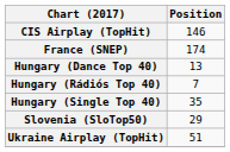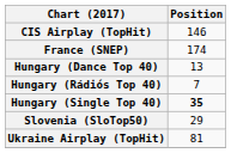Hungary (Single Top 40) | Position: normal -> bold
Ukraine Airplay (TopHit) | Position: 51 -> 81
